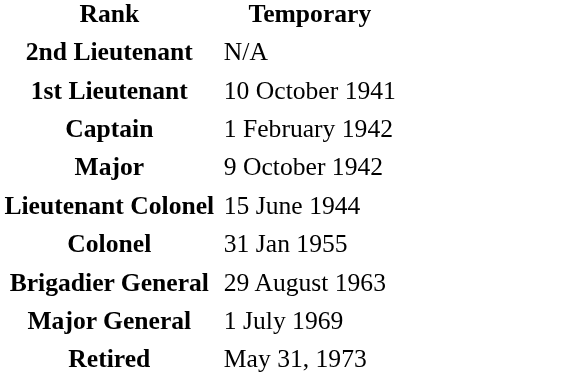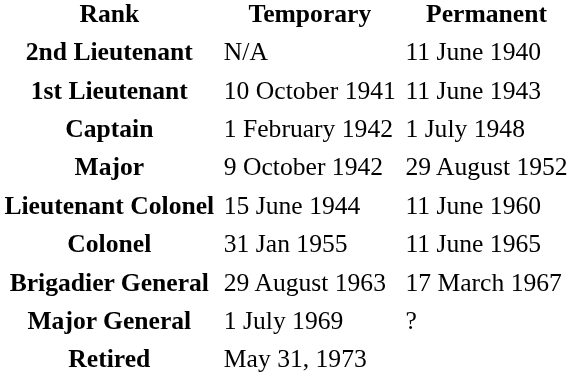+ column: Permanent | 11 June 1940 | 11 June 1943 | 1 July 1948 | 29 August 1952 | 11 June 1960 | 11 June 1965 | 17 March 1967 | ?
